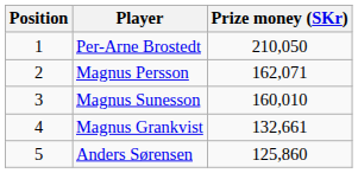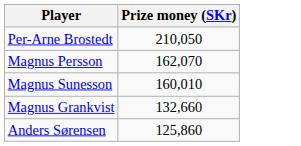- column: Position | 1 | 2 | 3 | 4 | 5
Magnus Persson | Prize money (SKr): 162,071 -> 162,070
Magnus Grankvist | Prize money (SKr): 132,661 -> 132,660
